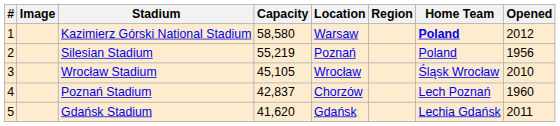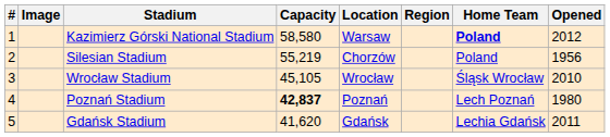Silesian Stadium | Location: Poznań -> Chorzów
Poznań Stadium | Capacity: normal -> bold
Poznań Stadium | Location: Chorzów -> Poznań
Poznań Stadium | Opened: 1960 -> 1980
